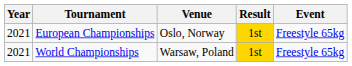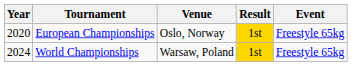European Championships | Year: 2021 -> 2020
World Championships | Year: 2021 -> 2024
